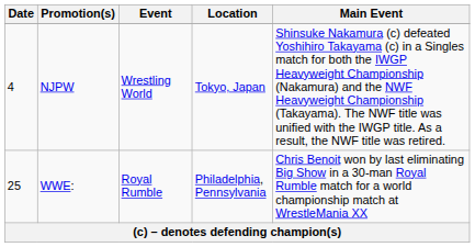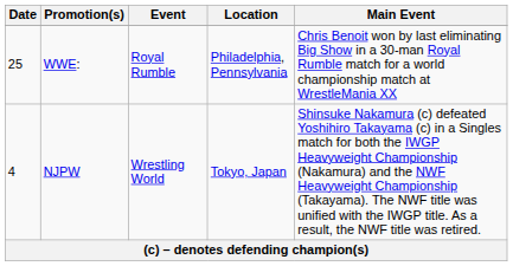rows swapped: NJPW <-> WWE:
